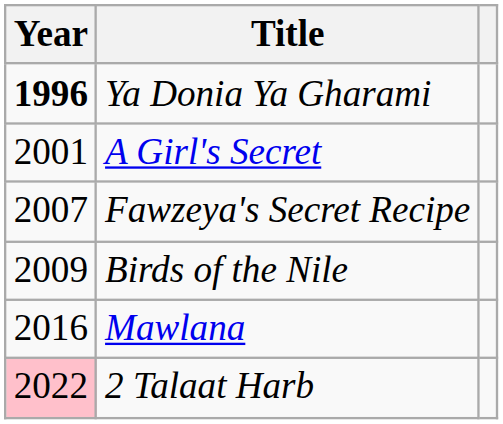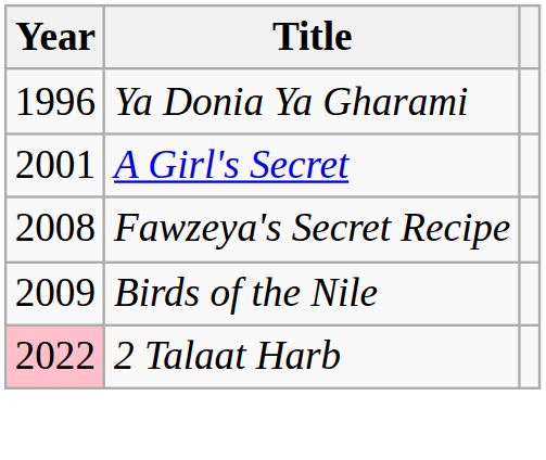Ya Donia Ya Gharami | Year: bold -> normal
Fawzeya's Secret Recipe | Year: 2007 -> 2008
- row: 2016 | Mawlana
